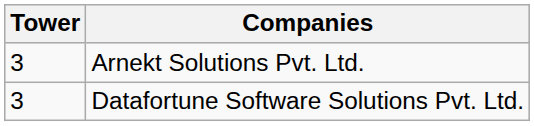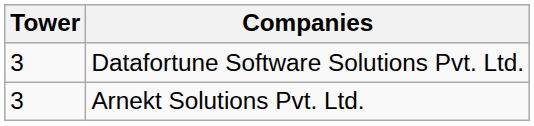rows swapped: Arnekt Solutions Pvt. Ltd. <-> Datafortune Software Solutions Pvt. Ltd.
